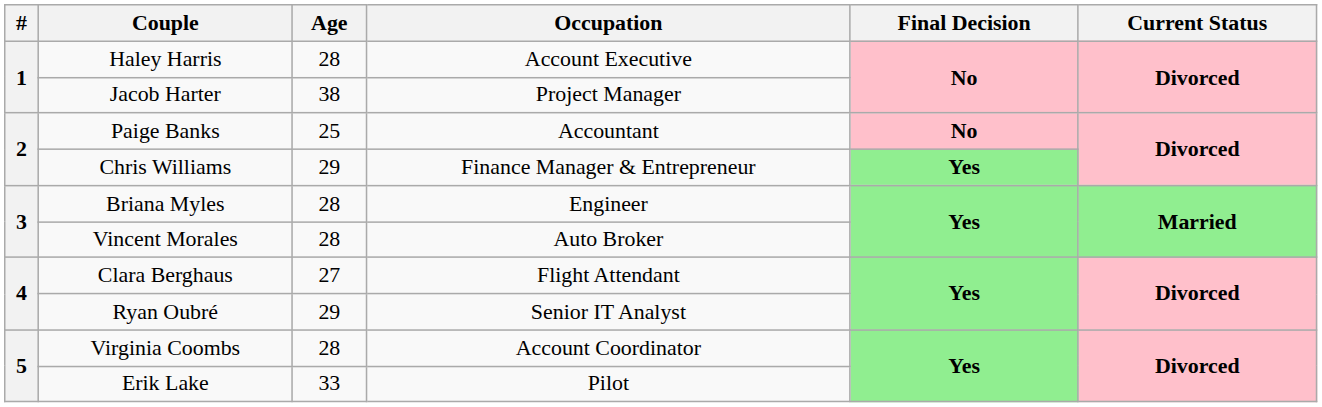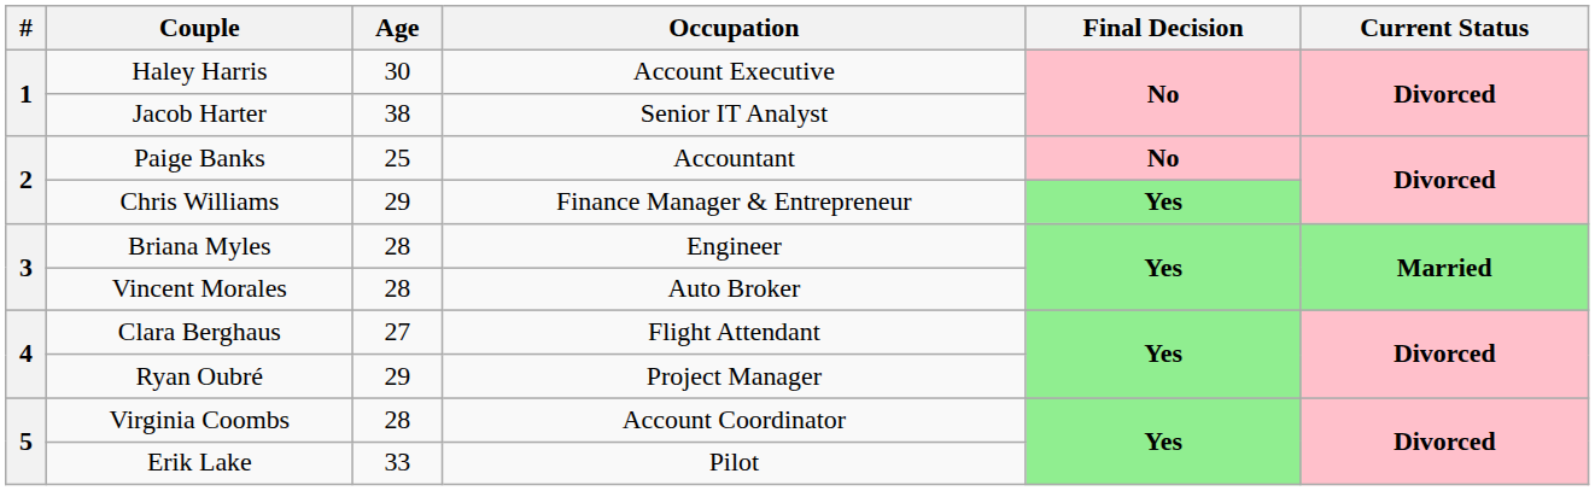Haley Harris | Age: 28 -> 30
Jacob Harter | Occupation: Project Manager -> Senior IT Analyst
Ryan Oubré | Occupation: Senior IT Analyst -> Project Manager
